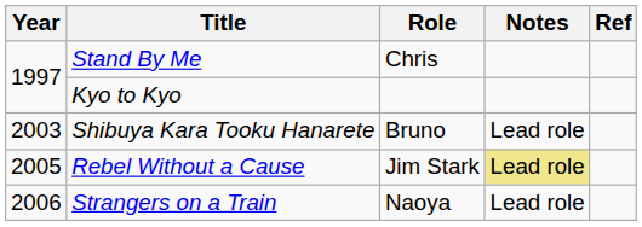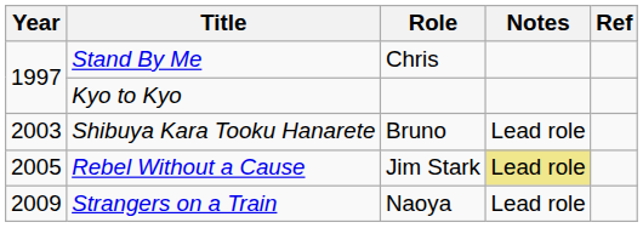Strangers on a Train | Year: 2006 -> 2009
